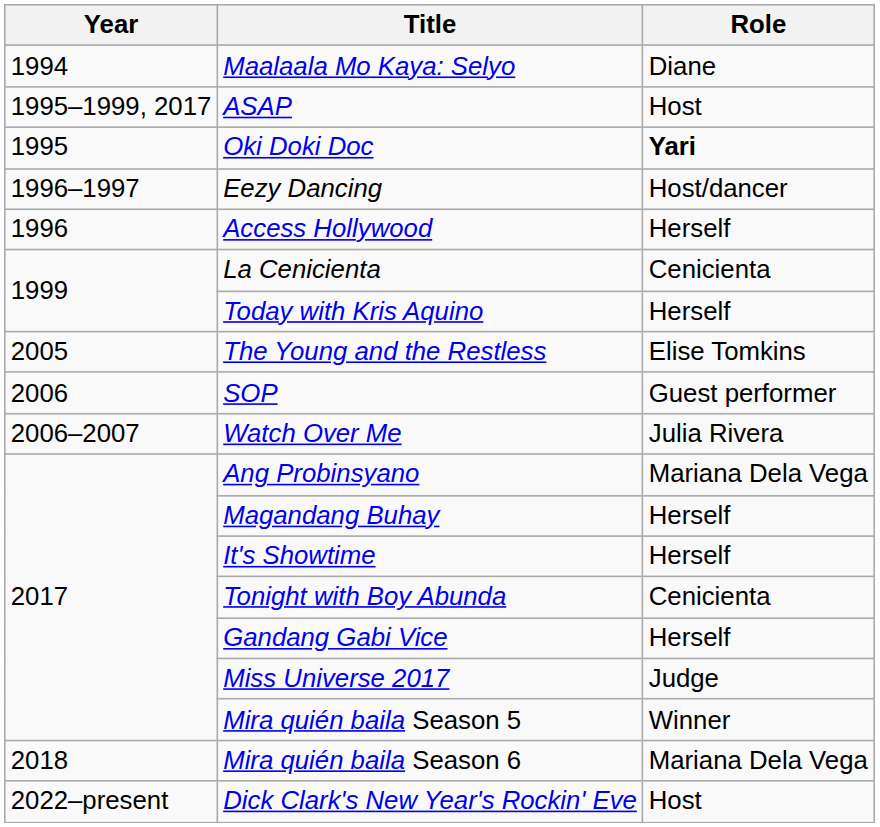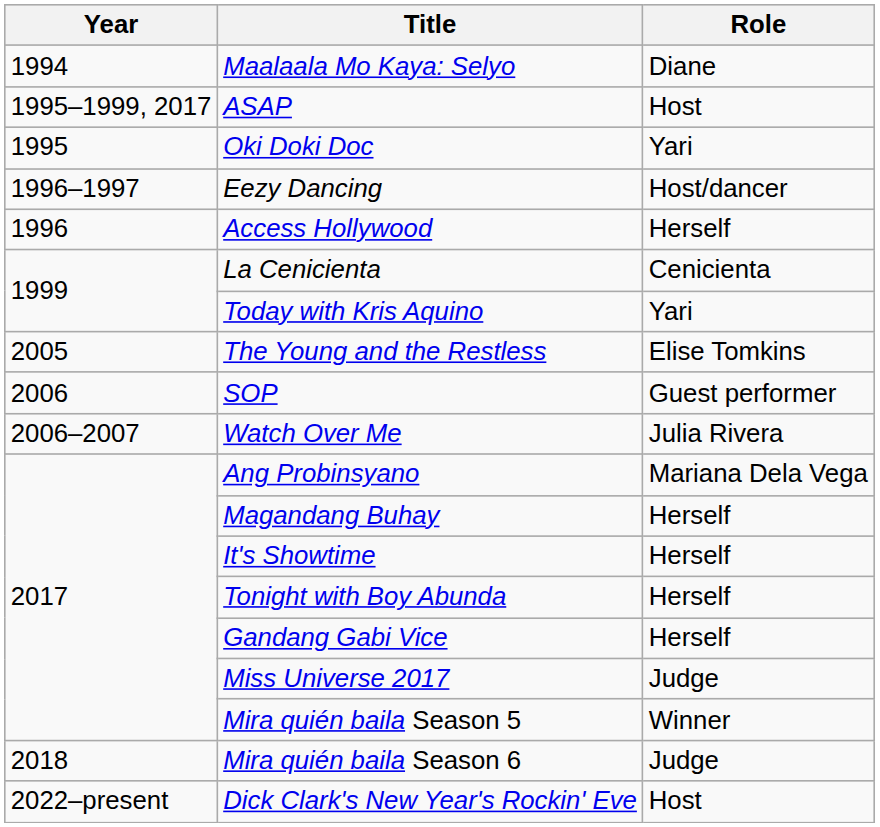Oki Doki Doc | Role: bold -> normal
Today with Kris Aquino | Role: Herself -> Yari
Tonight with Boy Abunda | Role: Cenicienta -> Herself
Mira quién baila Season 6 | Role: Mariana Dela Vega -> Judge
